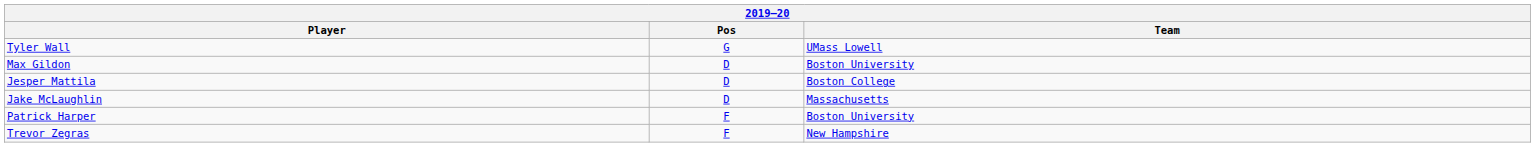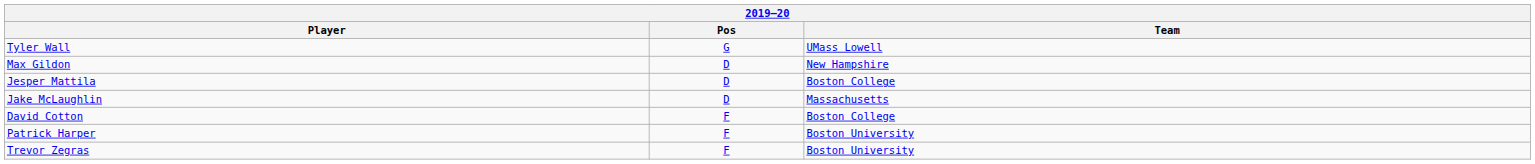Max Gildon | Team: Boston University -> New Hampshire
+ row: David Cotton | F | Boston College
Trevor Zegras | Team: New Hampshire -> Boston University
